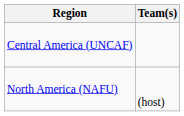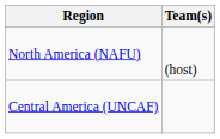rows swapped: Central America (UNCAF) <-> North America (NAFU)
